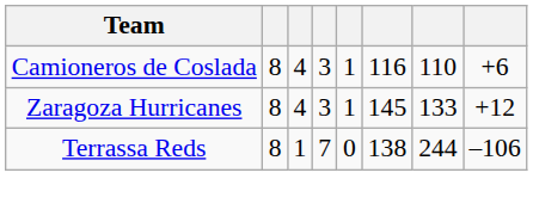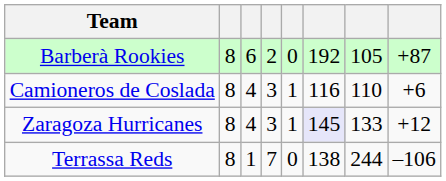+ row: Barberà Rookies | 8 | 6 | 2 | 0 | 192 | 105 | +87
Zaragoza Hurricanes | column 6: no background -> lavender background
